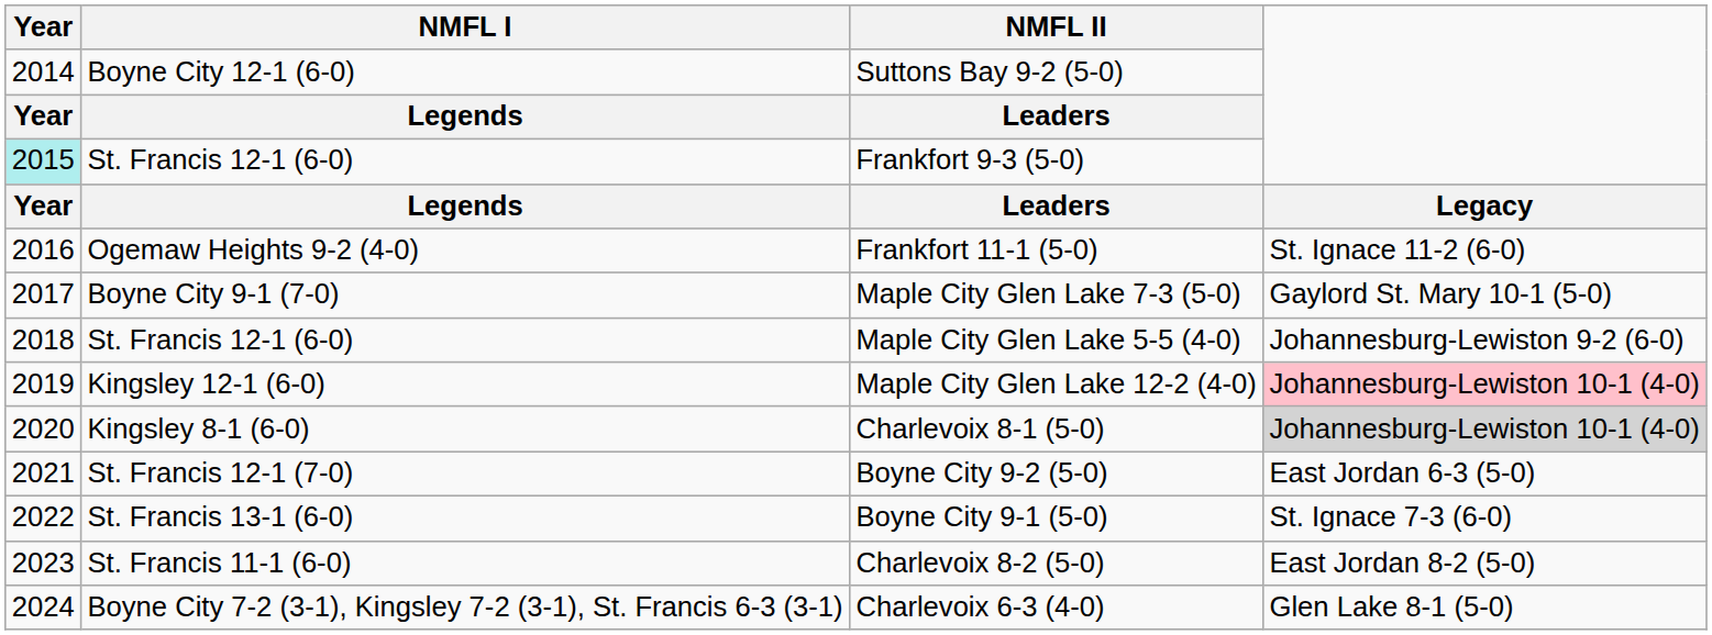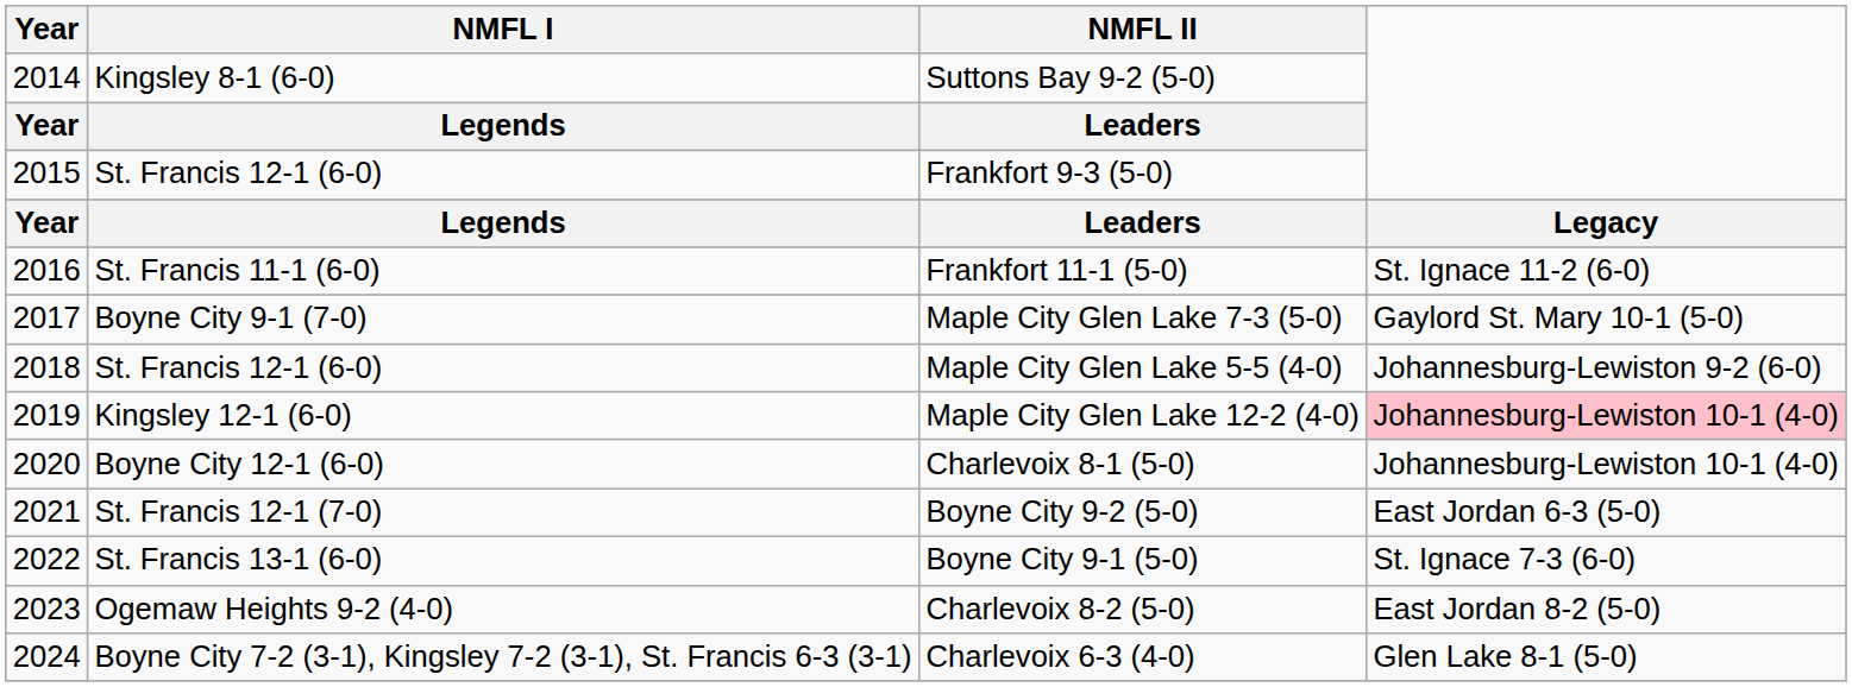Suttons Bay 9-2 (5-0) | NMFL I: Boyne City 12-1 (6-0) -> Kingsley 8-1 (6-0)
Frankfort 9-3 (5-0) | Year: paleturquoise background -> no background
Frankfort 11-1 (5-0) | NMFL I: Ogemaw Heights 9-2 (4-0) -> St. Francis 11-1 (6-0)
Charlevoix 8-1 (5-0) | NMFL I: Kingsley 8-1 (6-0) -> Boyne City 12-1 (6-0)
Charlevoix 8-1 (5-0) | column 4: lightgrey background -> no background
Charlevoix 8-2 (5-0) | NMFL I: St. Francis 11-1 (6-0) -> Ogemaw Heights 9-2 (4-0)
